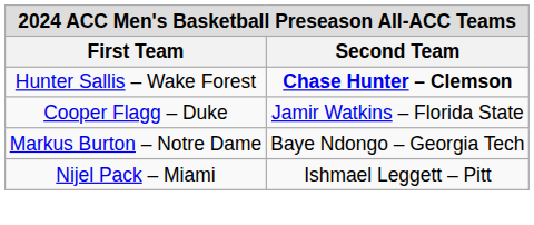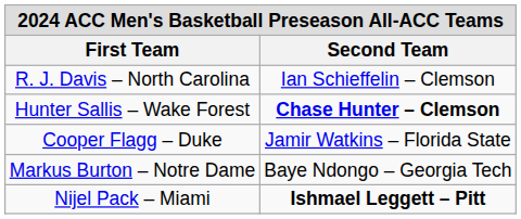+ row: R. J. Davis – North Carolina | Ian Schieffelin – Clemson
Nijel Pack – Miami | Second Team: normal -> bold
